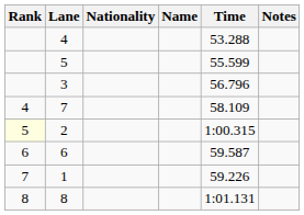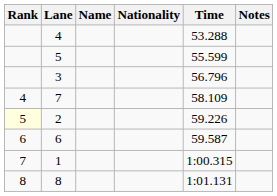columns swapped: Name <-> Nationality
2 | Time: 1:00.315 -> 59.226
1 | Time: 59.226 -> 1:00.315
